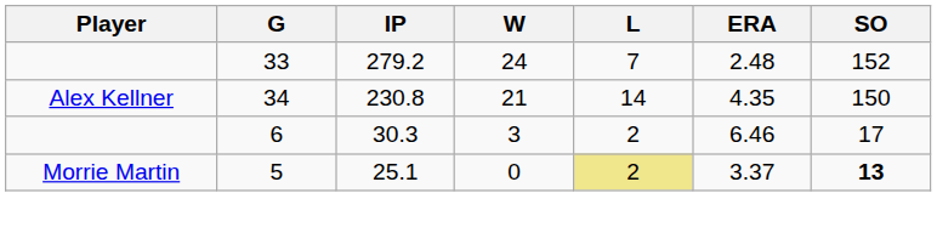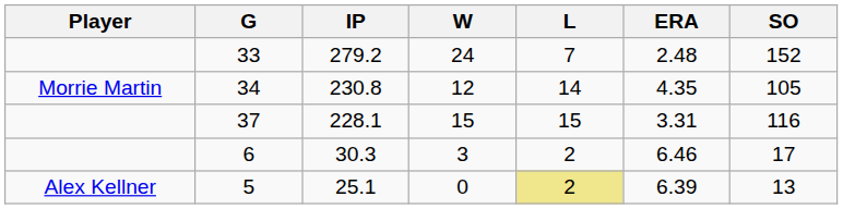34 | Player: Alex Kellner -> Morrie Martin
34 | W: 21 -> 12
34 | SO: 150 -> 105
+ row: 37 | 228.1 | 15 | 15 | 3.31 | 116
5 | Player: Morrie Martin -> Alex Kellner
5 | ERA: 3.37 -> 6.39
5 | SO: bold -> normal
